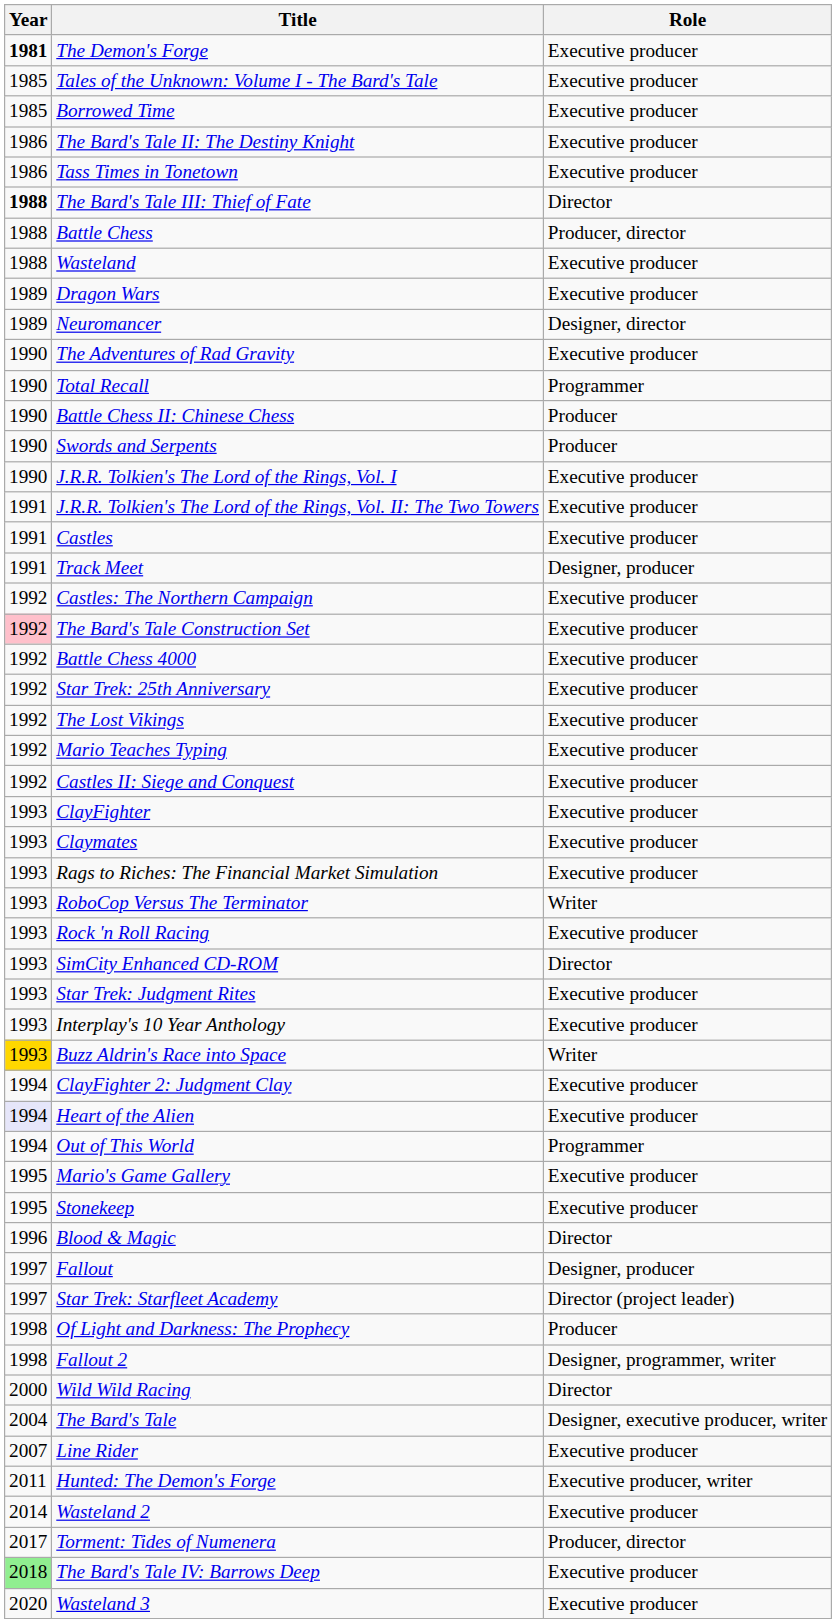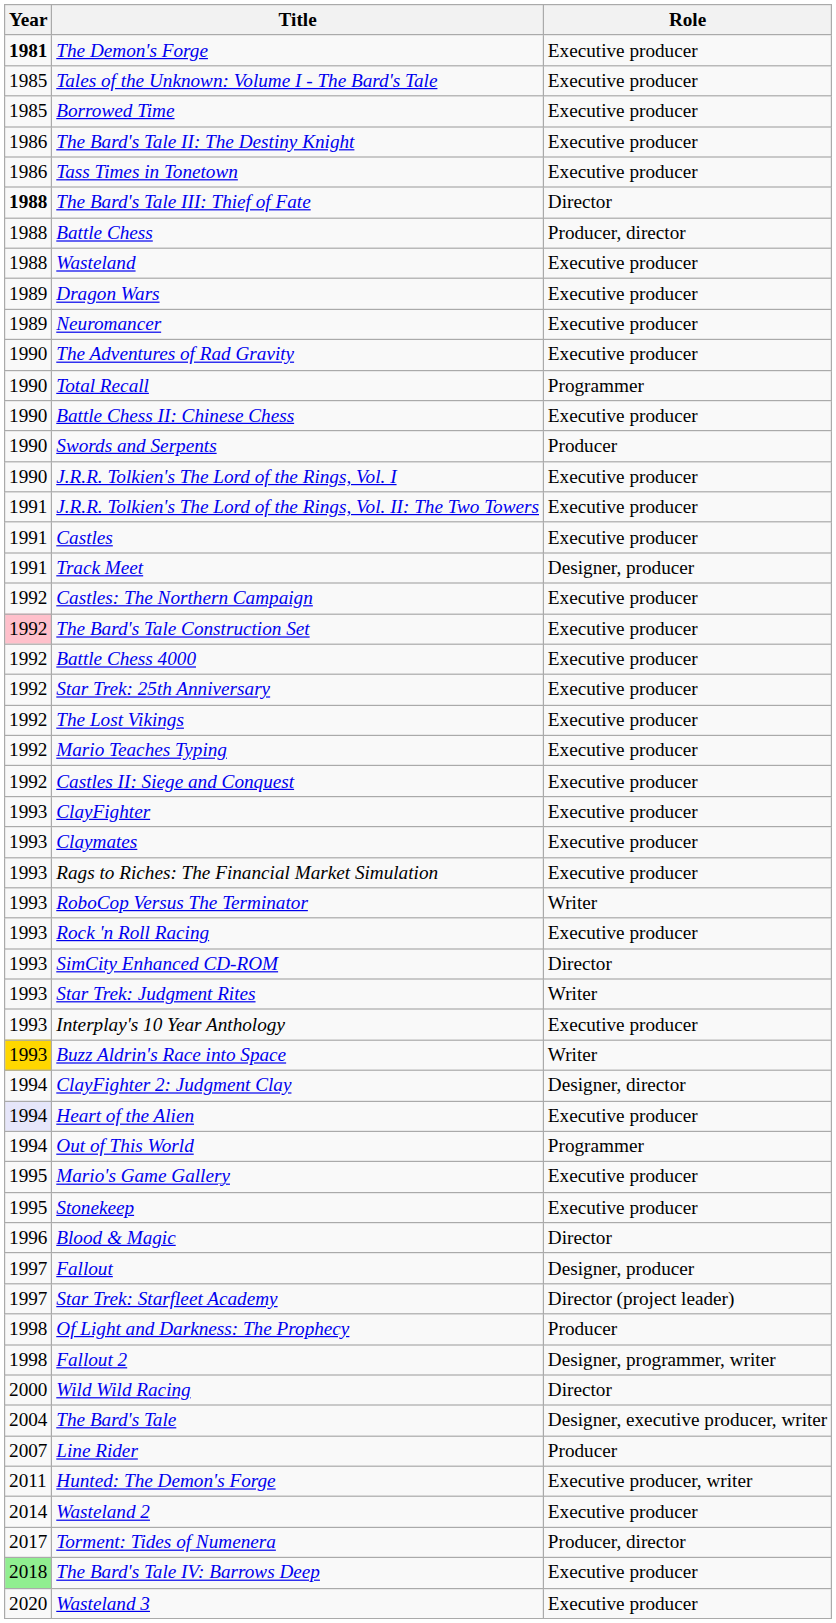Neuromancer | Role: Designer, director -> Executive producer
Battle Chess II: Chinese Chess | Role: Producer -> Executive producer
Star Trek: Judgment Rites | Role: Executive producer -> Writer
ClayFighter 2: Judgment Clay | Role: Executive producer -> Designer, director
Line Rider | Role: Executive producer -> Producer
